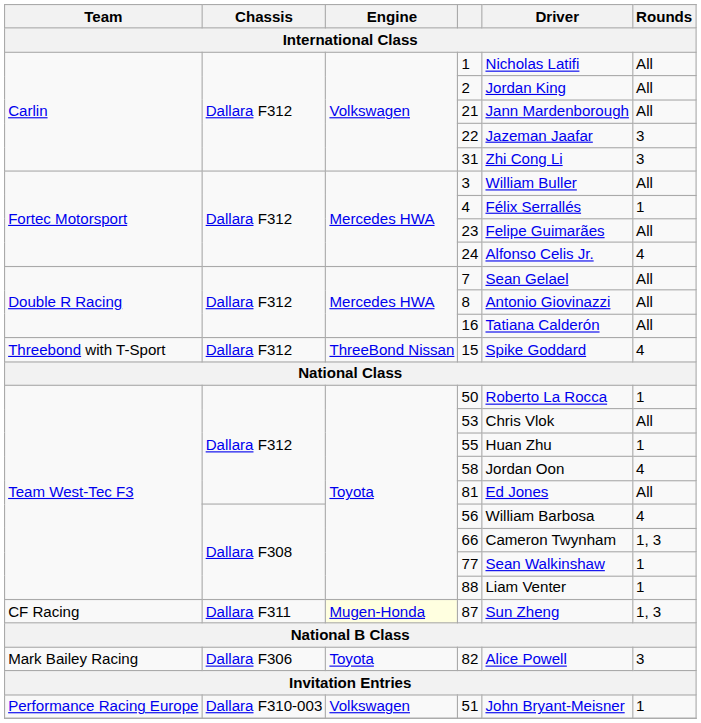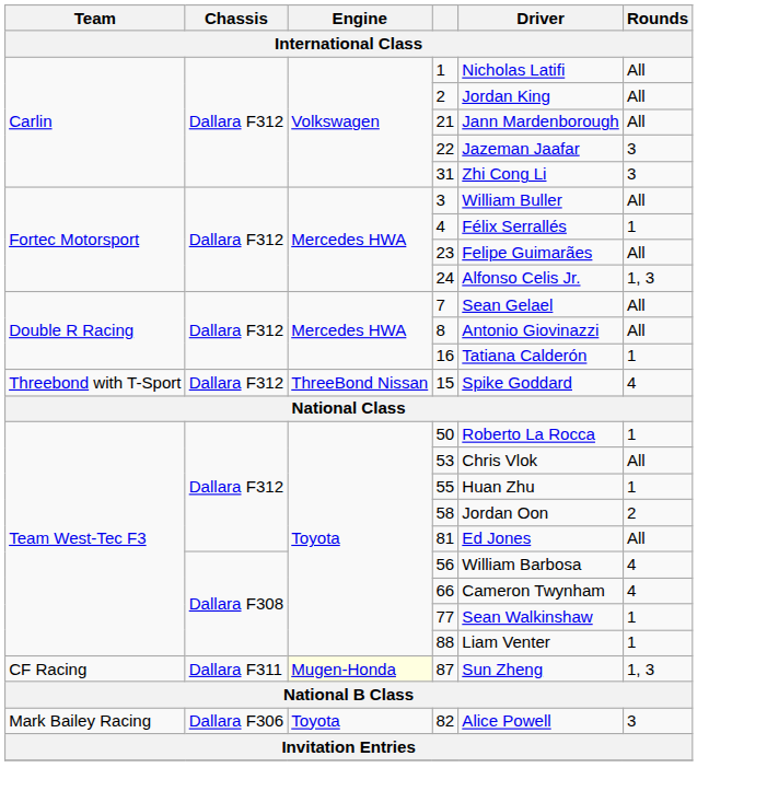24 | Rounds: 4 -> 1, 3
16 | Rounds: All -> 1
58 | Rounds: 4 -> 2
66 | Rounds: 1, 3 -> 4
- row: Performance Racing Europe | Dallara F310-003 | Volkswagen | 51 | John Bryant-Meisner | 1
